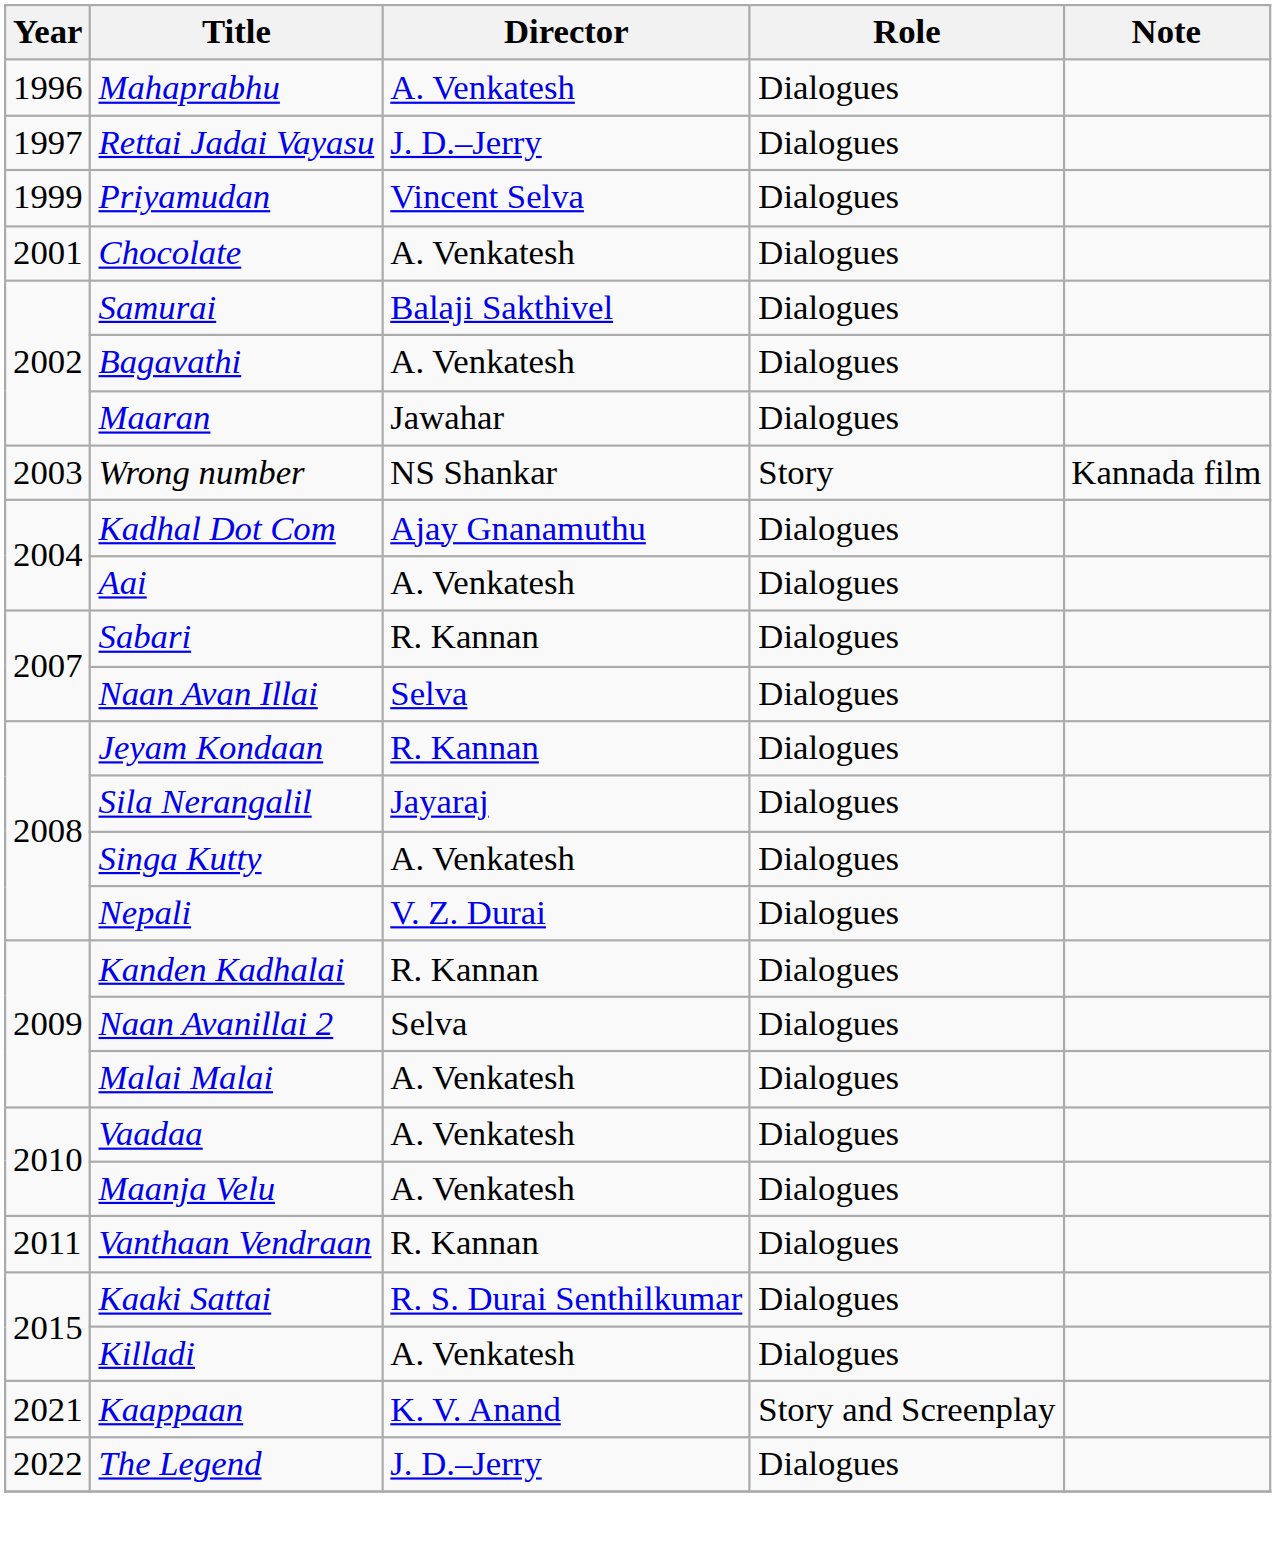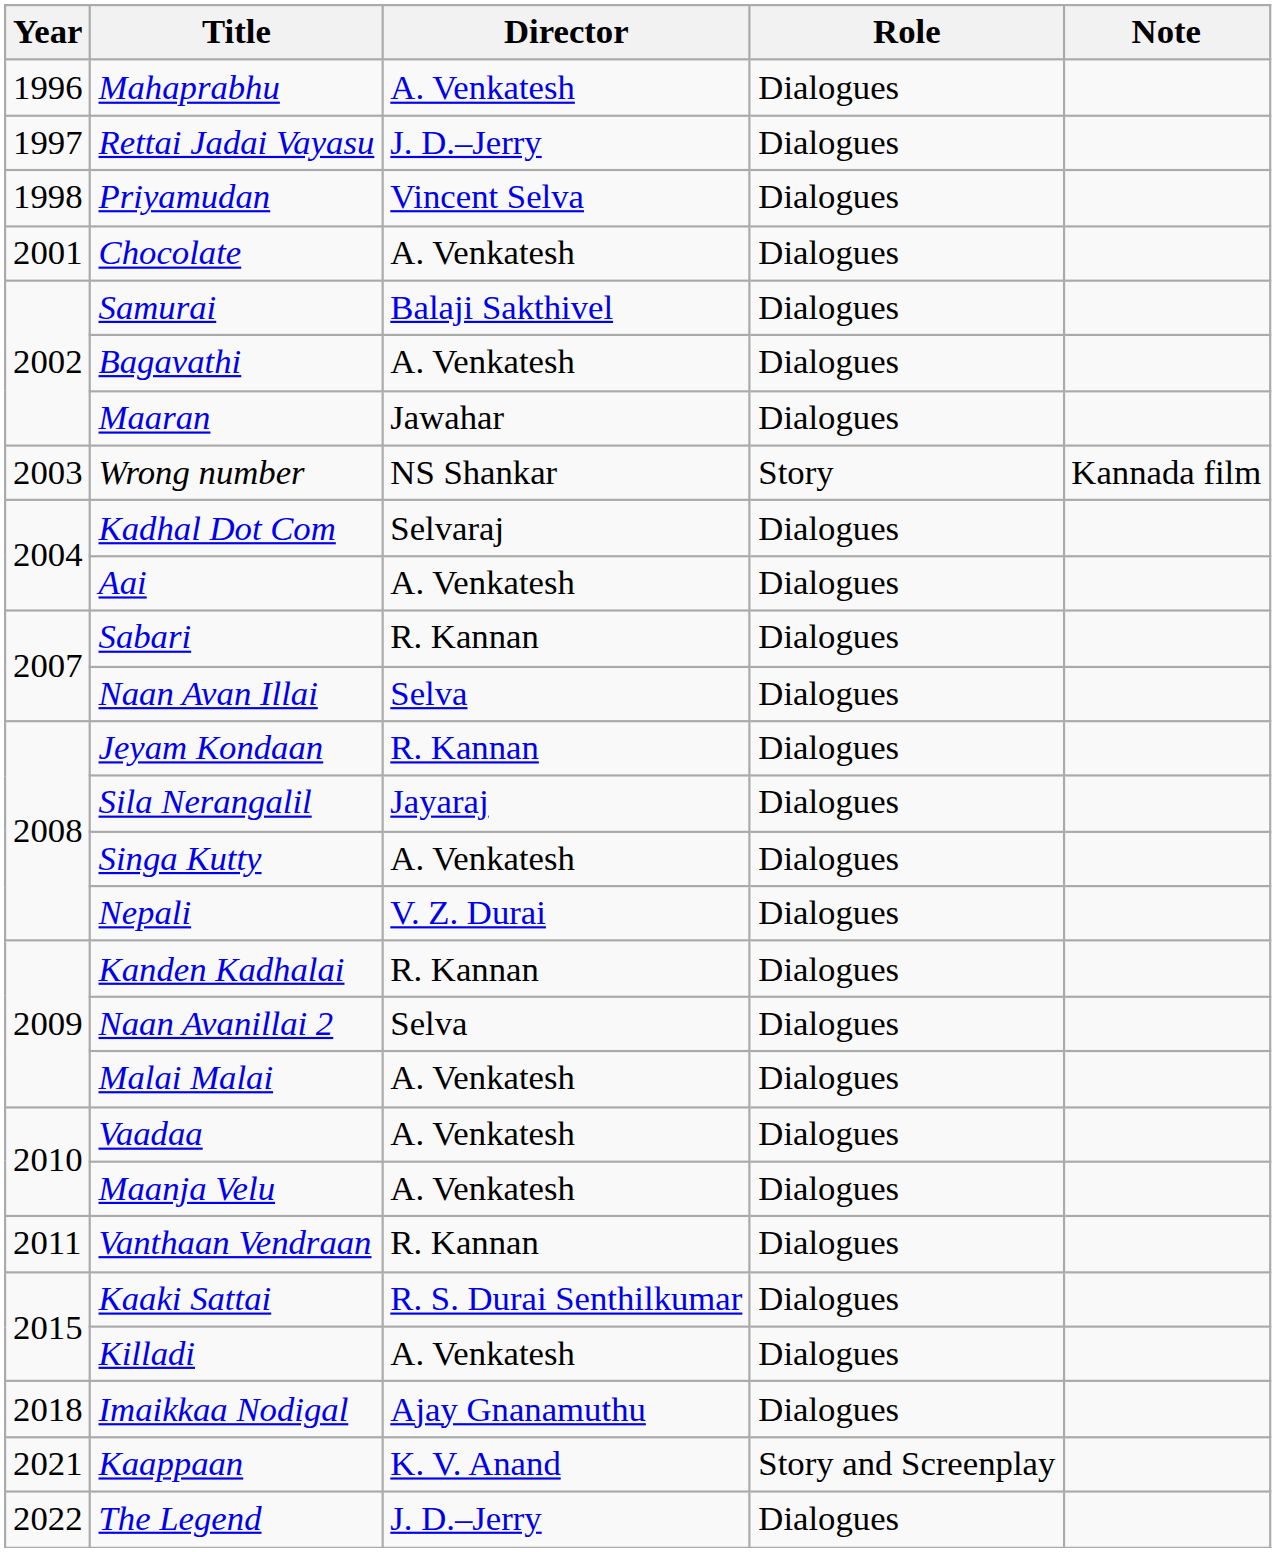Priyamudan | Year: 1999 -> 1998
Kadhal Dot Com | Director: Ajay Gnanamuthu -> Selvaraj
+ row: 2018 | Imaikkaa Nodigal | Ajay Gnanamuthu | Dialogues
